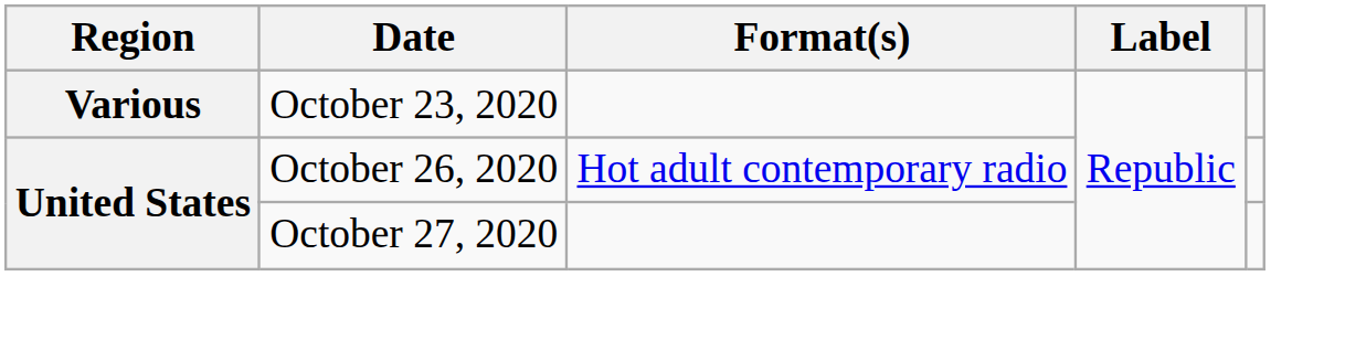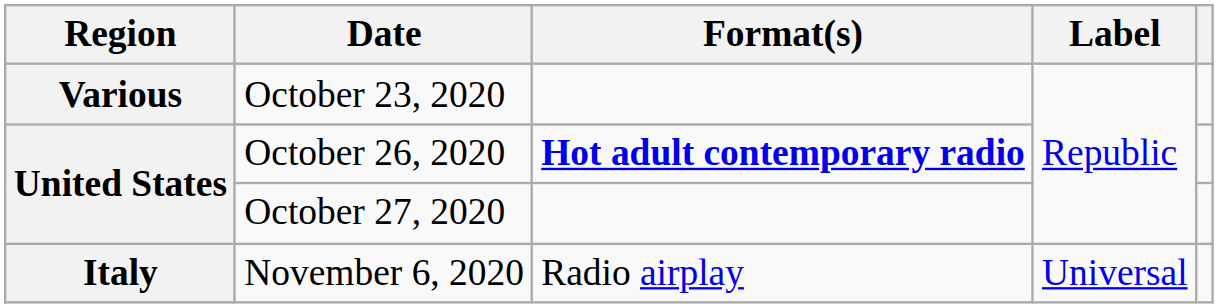October 26, 2020 | Format(s): normal -> bold
+ row: Italy | November 6, 2020 | Radio airplay | Universal
